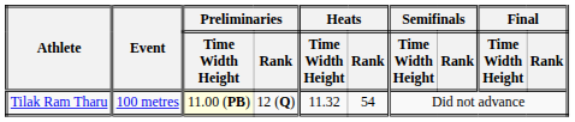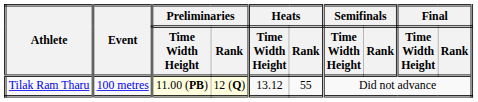Tilak Ram Tharu | Preliminaries / Rank: no background -> lightyellow background
Tilak Ram Tharu | Heats / Time Width Height: 11.32 -> 13.12
Tilak Ram Tharu | Heats / Rank: 54 -> 55
